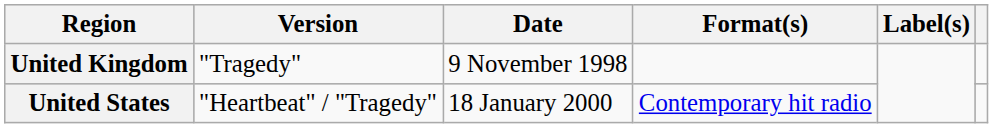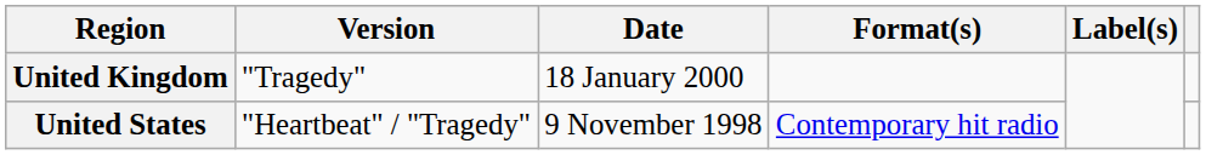United Kingdom | Date: 9 November 1998 -> 18 January 2000
United States | Date: 18 January 2000 -> 9 November 1998
